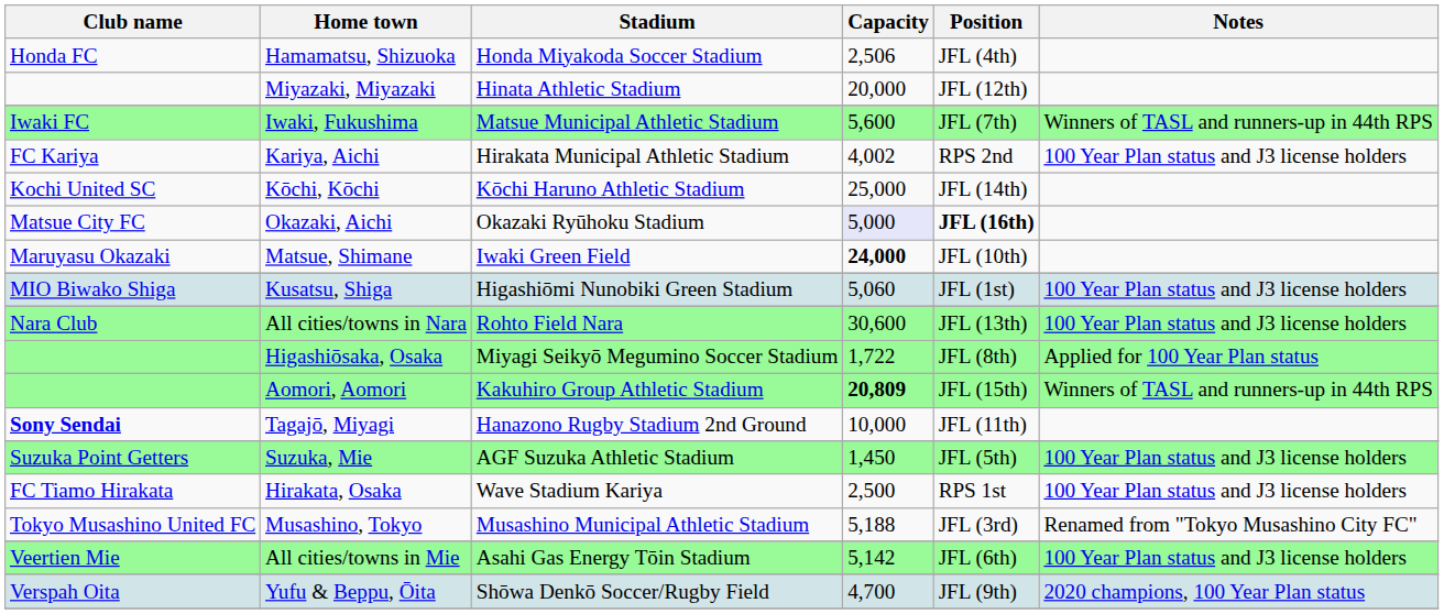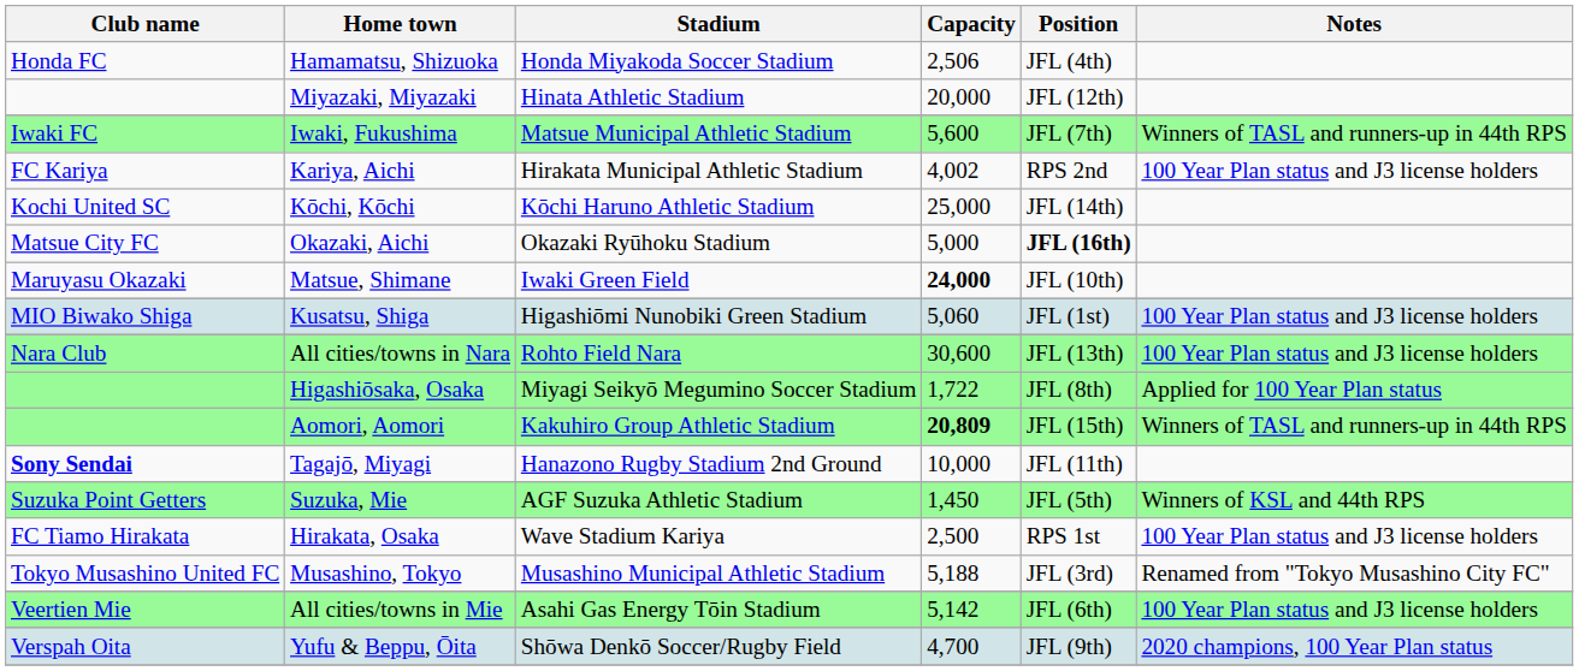Okazaki, Aichi | Capacity: lavender background -> no background
Suzuka, Mie | Notes: 100 Year Plan status and J3 license holders -> Winners of KSL and 44th RPS
